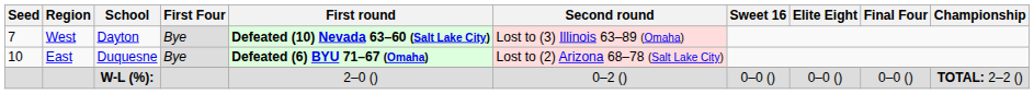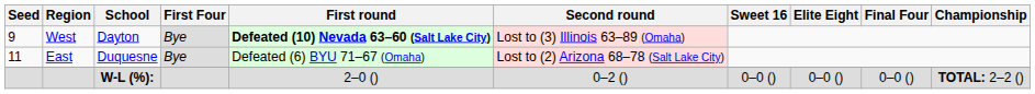West | Seed: 7 -> 9
East | Seed: 10 -> 11
East | First round: bold -> normal
